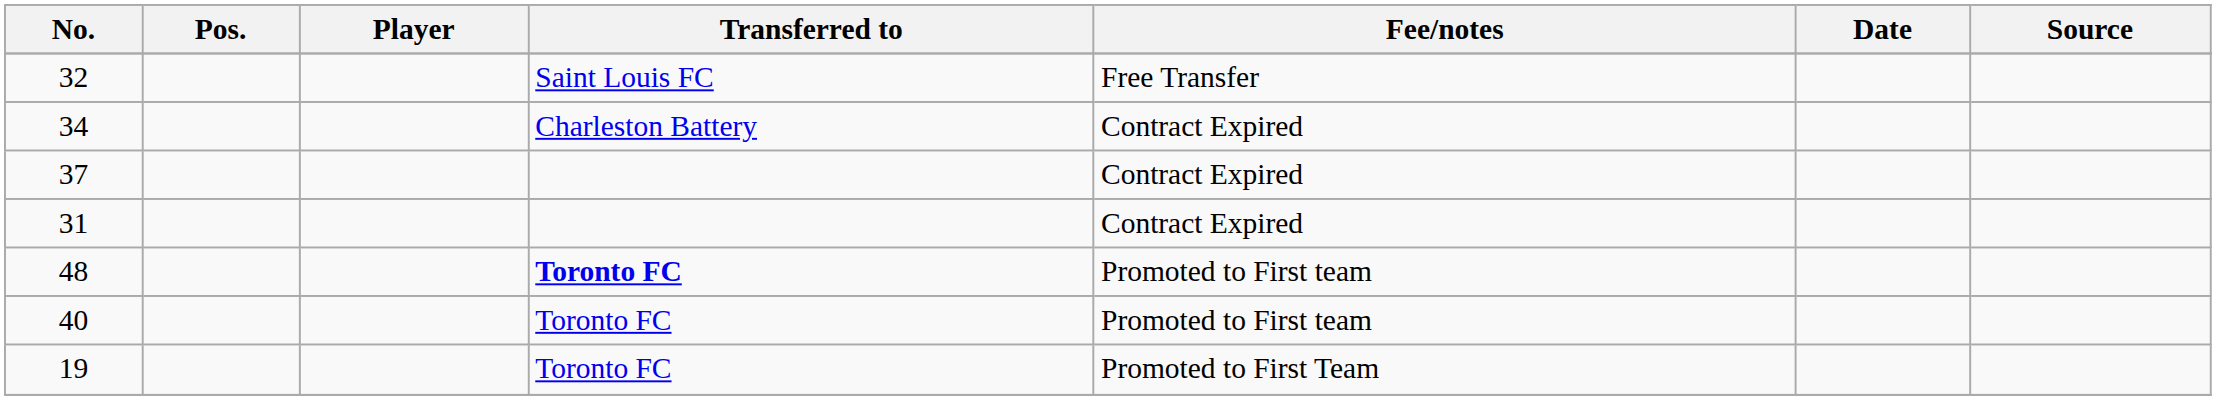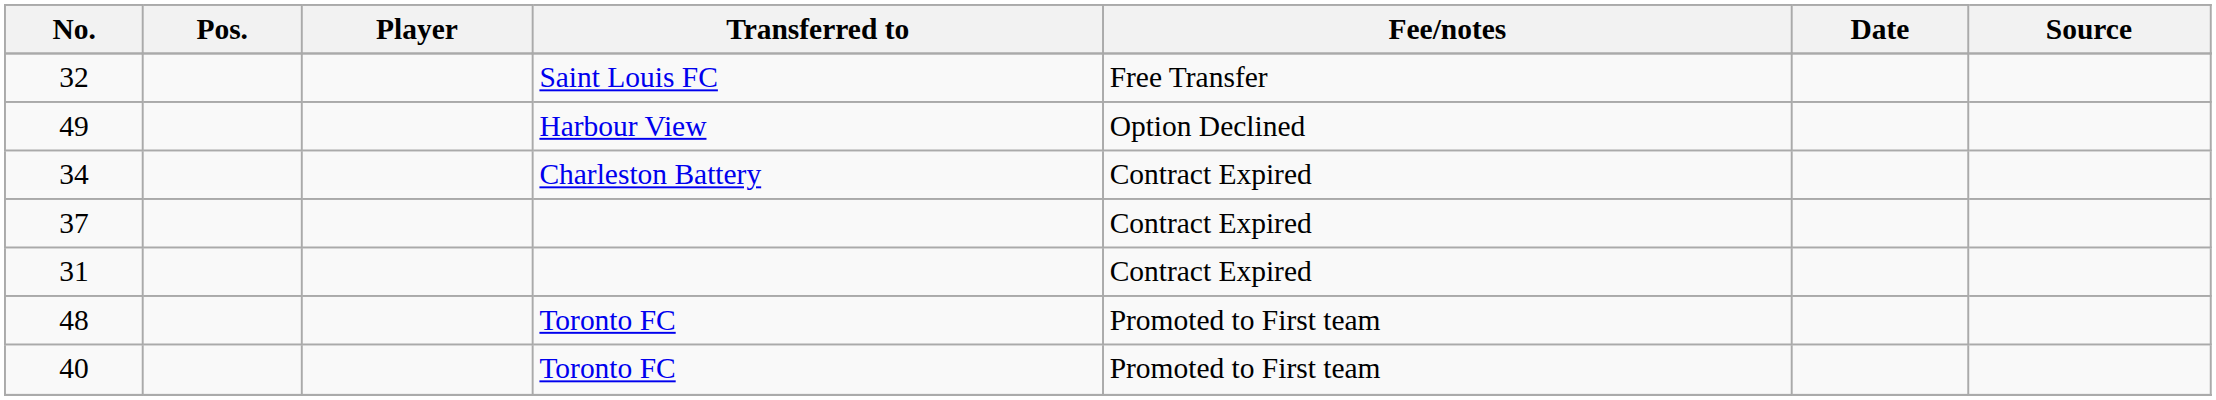+ row: 49 | Harbour View | Option Declined
48 | Transferred to: bold -> normal
- row: 19 | Toronto FC | Promoted to First Team
